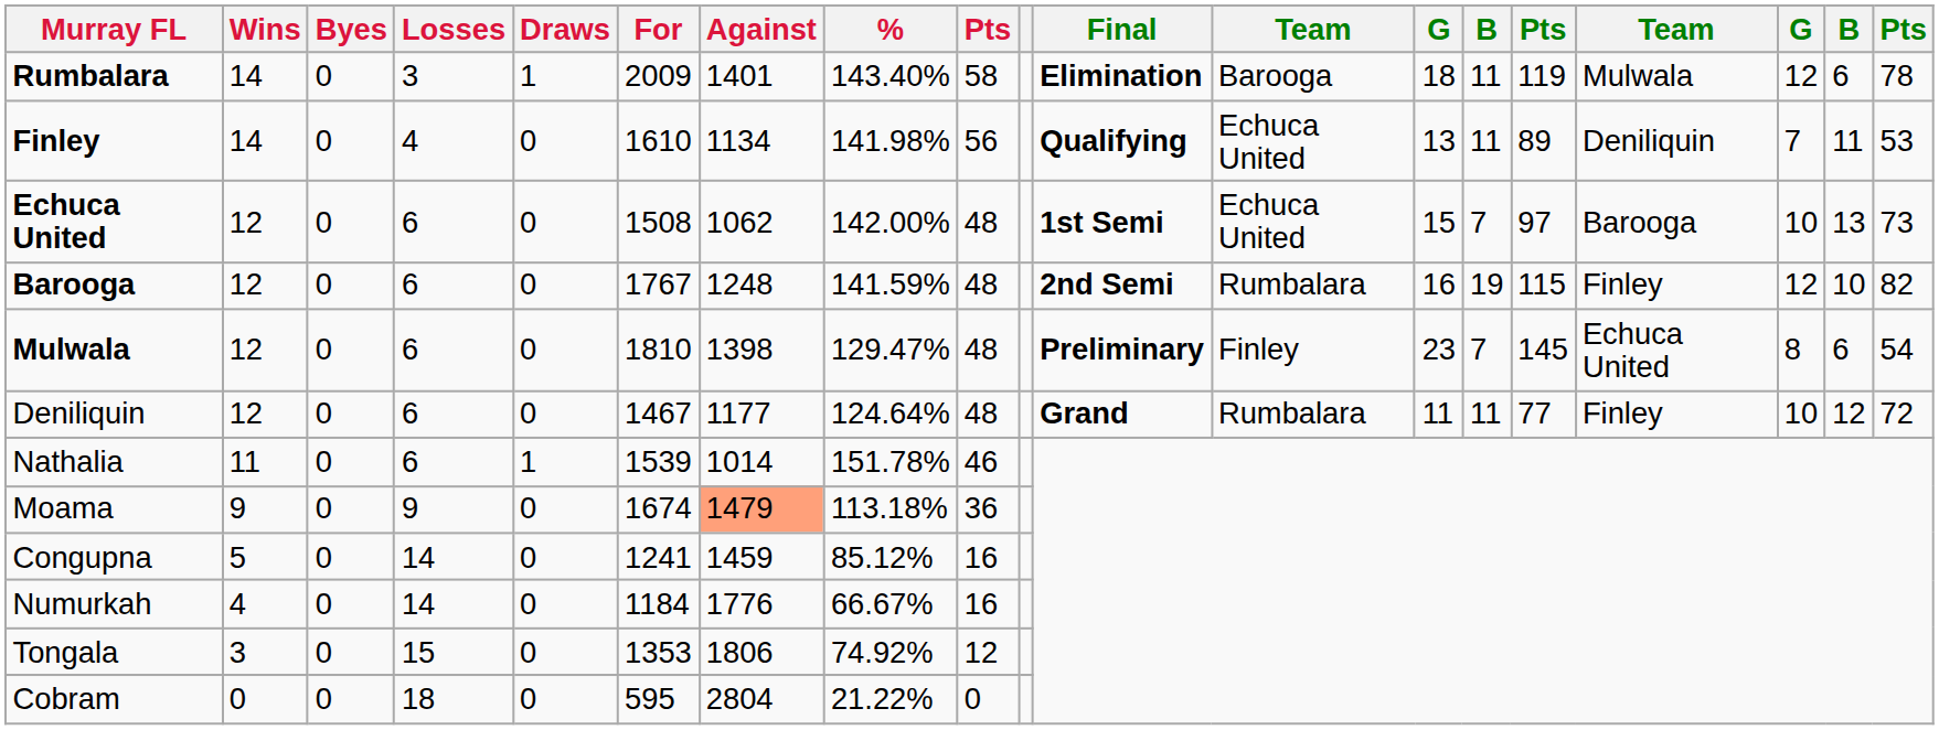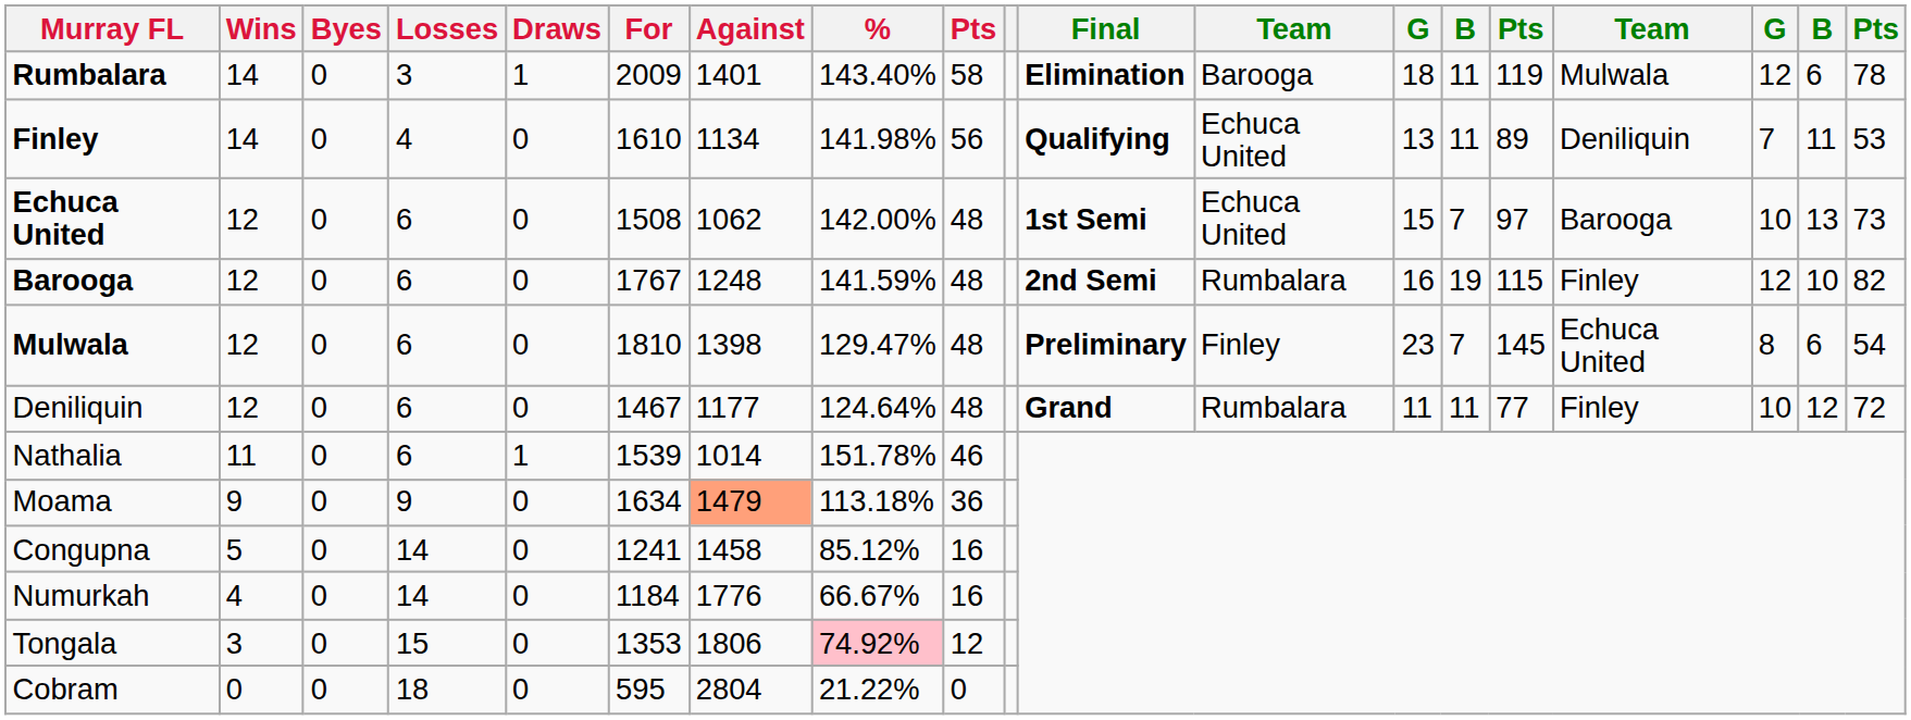Moama | For: 1674 -> 1634
Congupna | Against: 1459 -> 1458
Tongala | %: no background -> pink background
